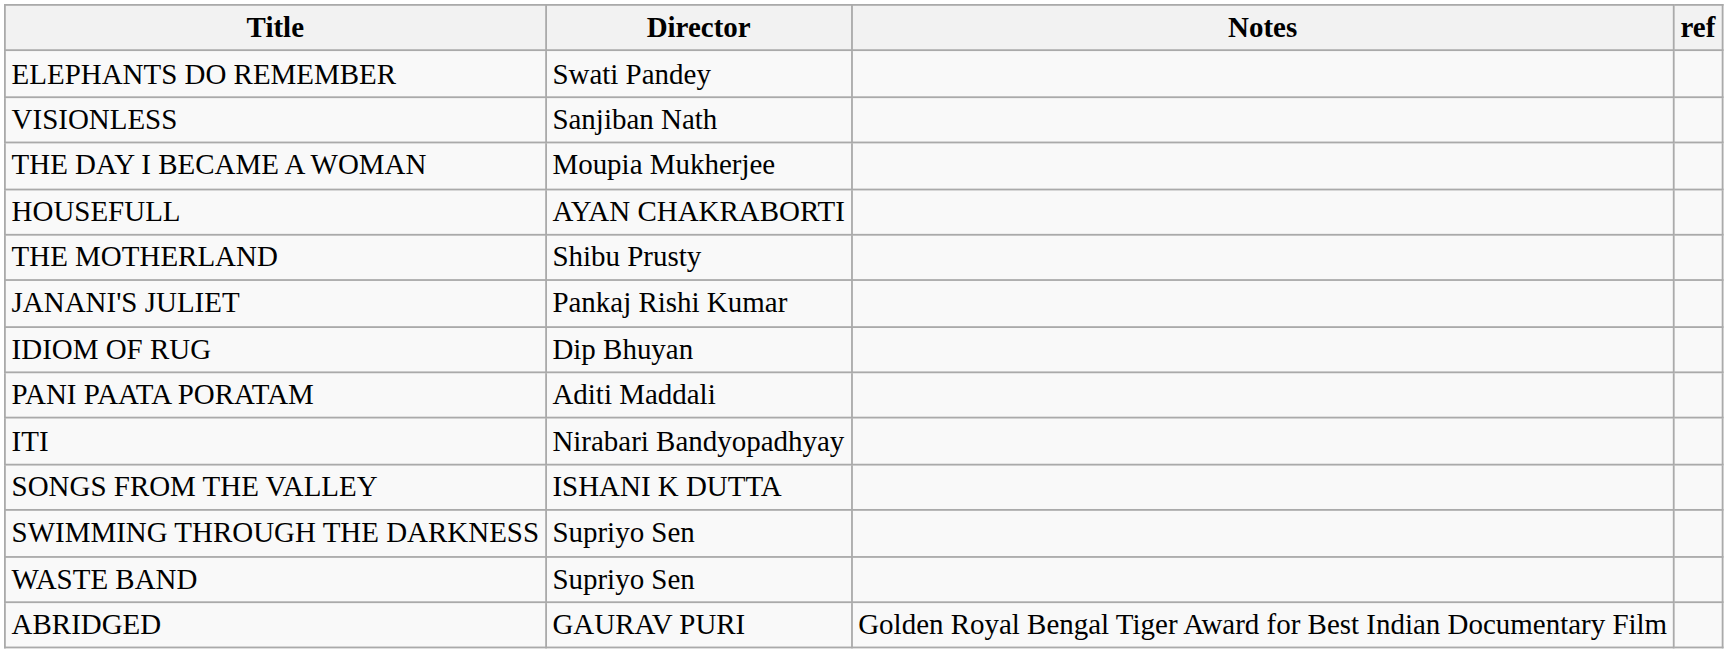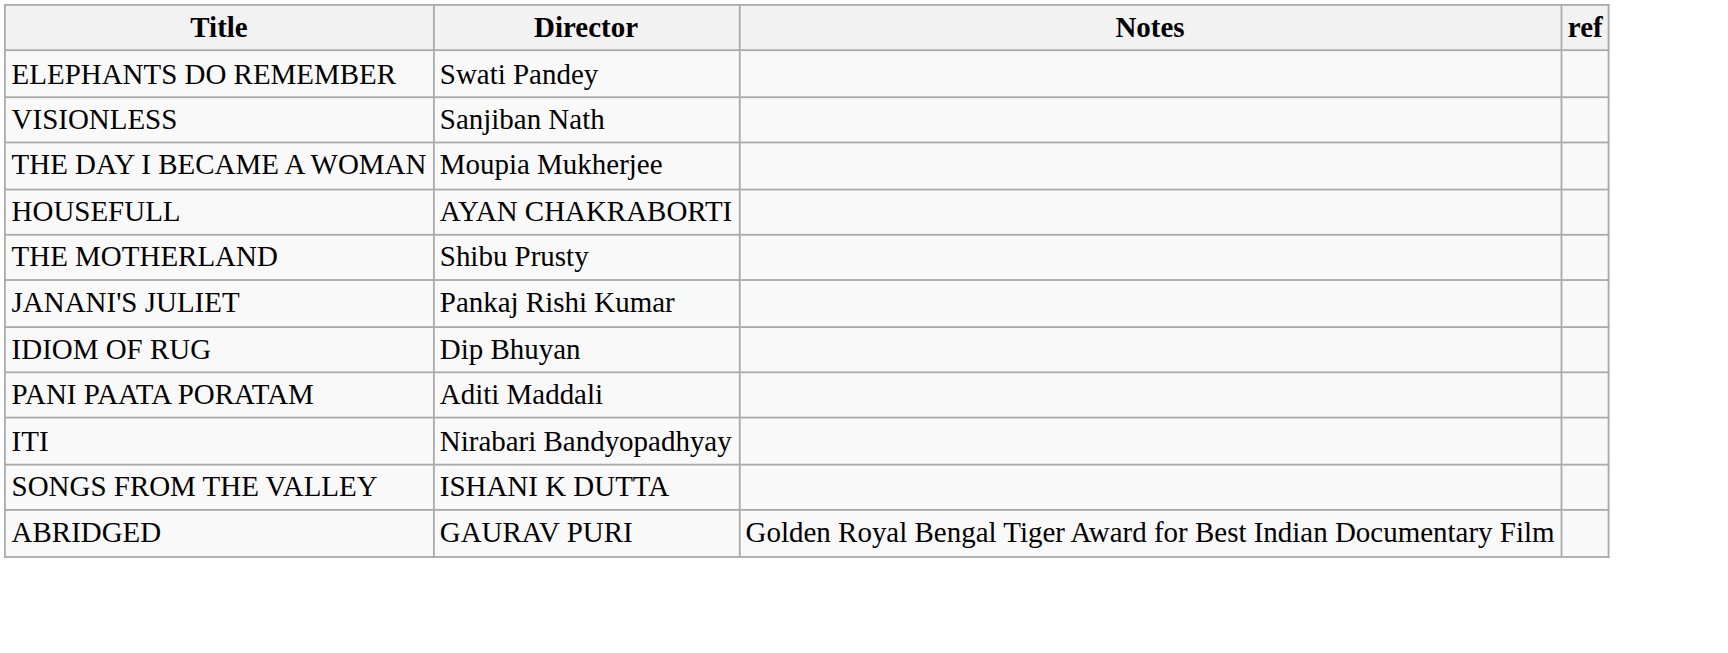- row: SWIMMING THROUGH THE DARKNESS | Supriyo Sen
- row: WASTE BAND | Supriyo Sen
